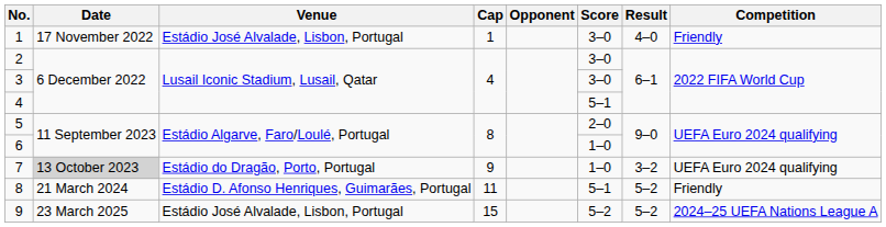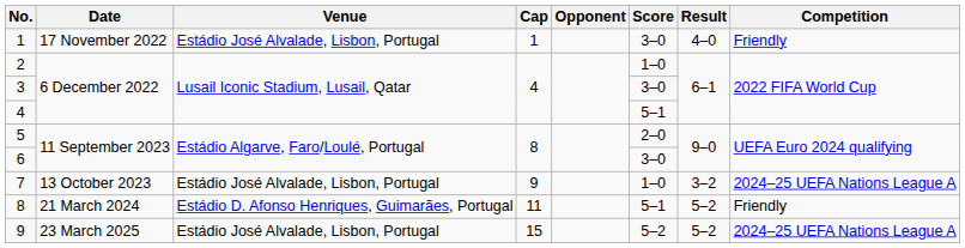2 | Score: 3–0 -> 1–0
6 | Score: 1–0 -> 3–0
7 | Date: lightgrey background -> no background
7 | Venue: Estádio do Dragão, Porto, Portugal -> Estádio José Alvalade, Lisbon, Portugal
7 | Competition: UEFA Euro 2024 qualifying -> 2024–25 UEFA Nations League A
